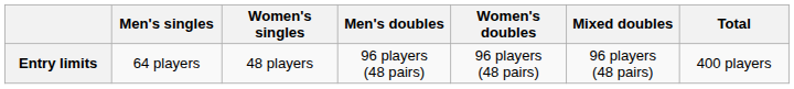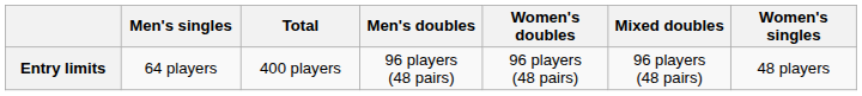columns swapped: Women's singles <-> Total
